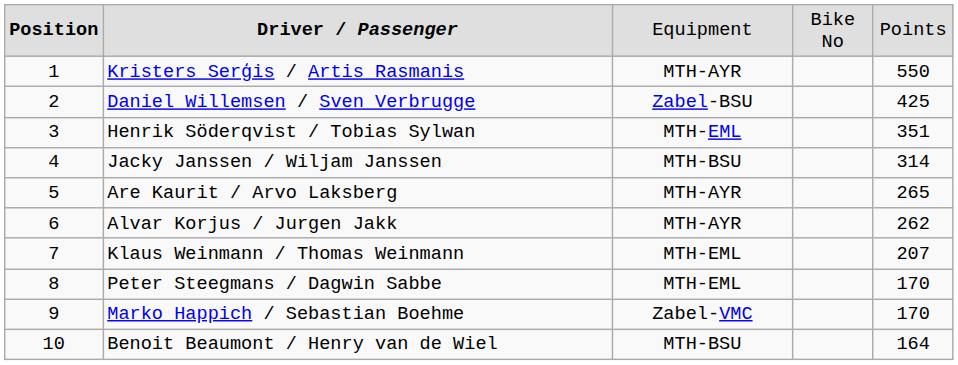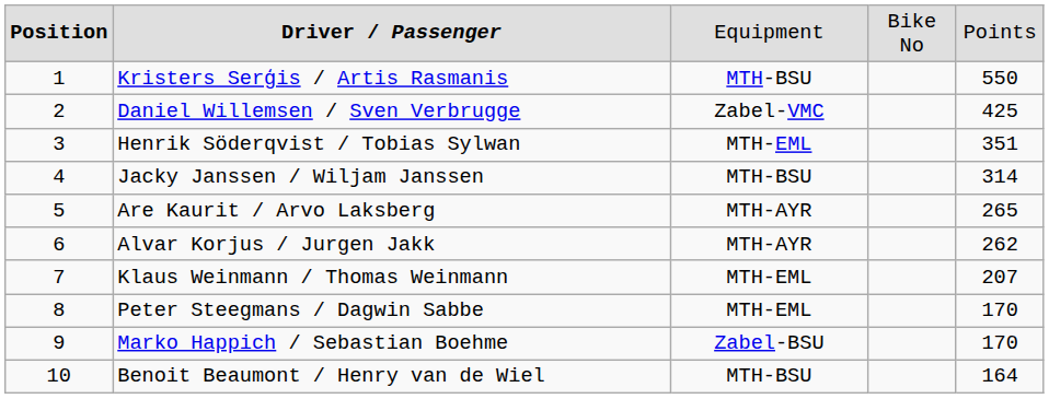Kristers Serģis / Artis Rasmanis | column 3: MTH-AYR -> MTH-BSU
Daniel Willemsen / Sven Verbrugge | column 3: Zabel-BSU -> Zabel-VMC
Marko Happich / Sebastian Boehme | column 3: Zabel-VMC -> Zabel-BSU
